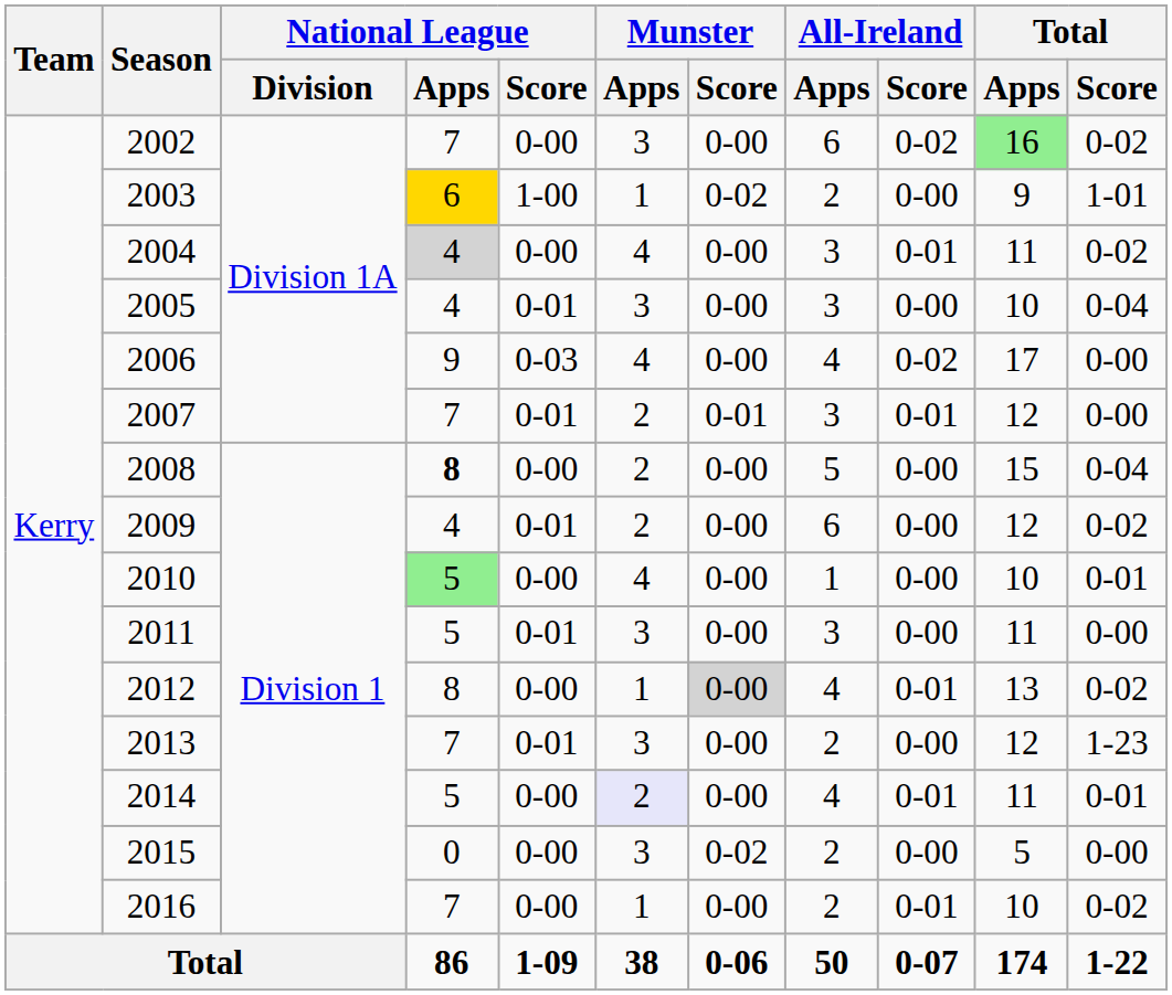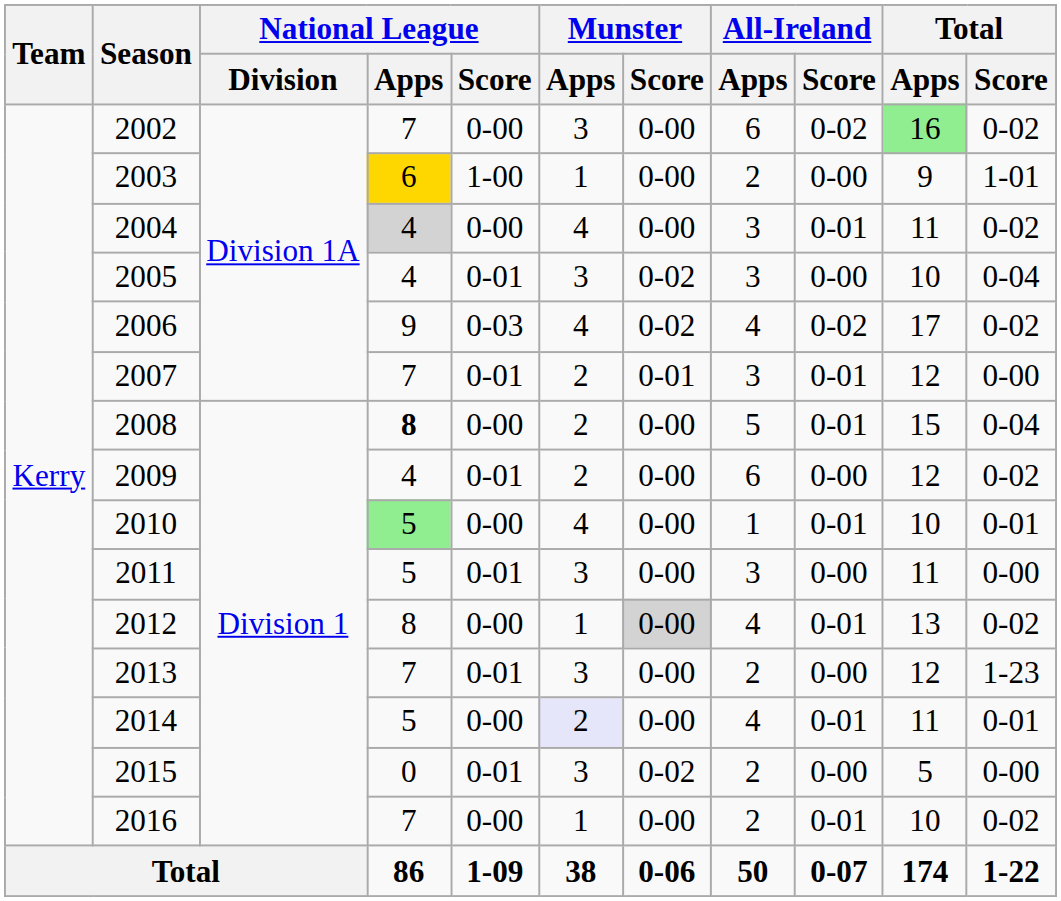2003 | Munster / Score: 0-02 -> 0-00
2005 | Munster / Score: 0-00 -> 0-02
2006 | Munster / Score: 0-00 -> 0-02
2006 | Total / Score: 0-00 -> 0-02
2008 | All-Ireland / Score: 0-00 -> 0-01
2010 | All-Ireland / Score: 0-00 -> 0-01
2015 | National League / Score: 0-00 -> 0-01
